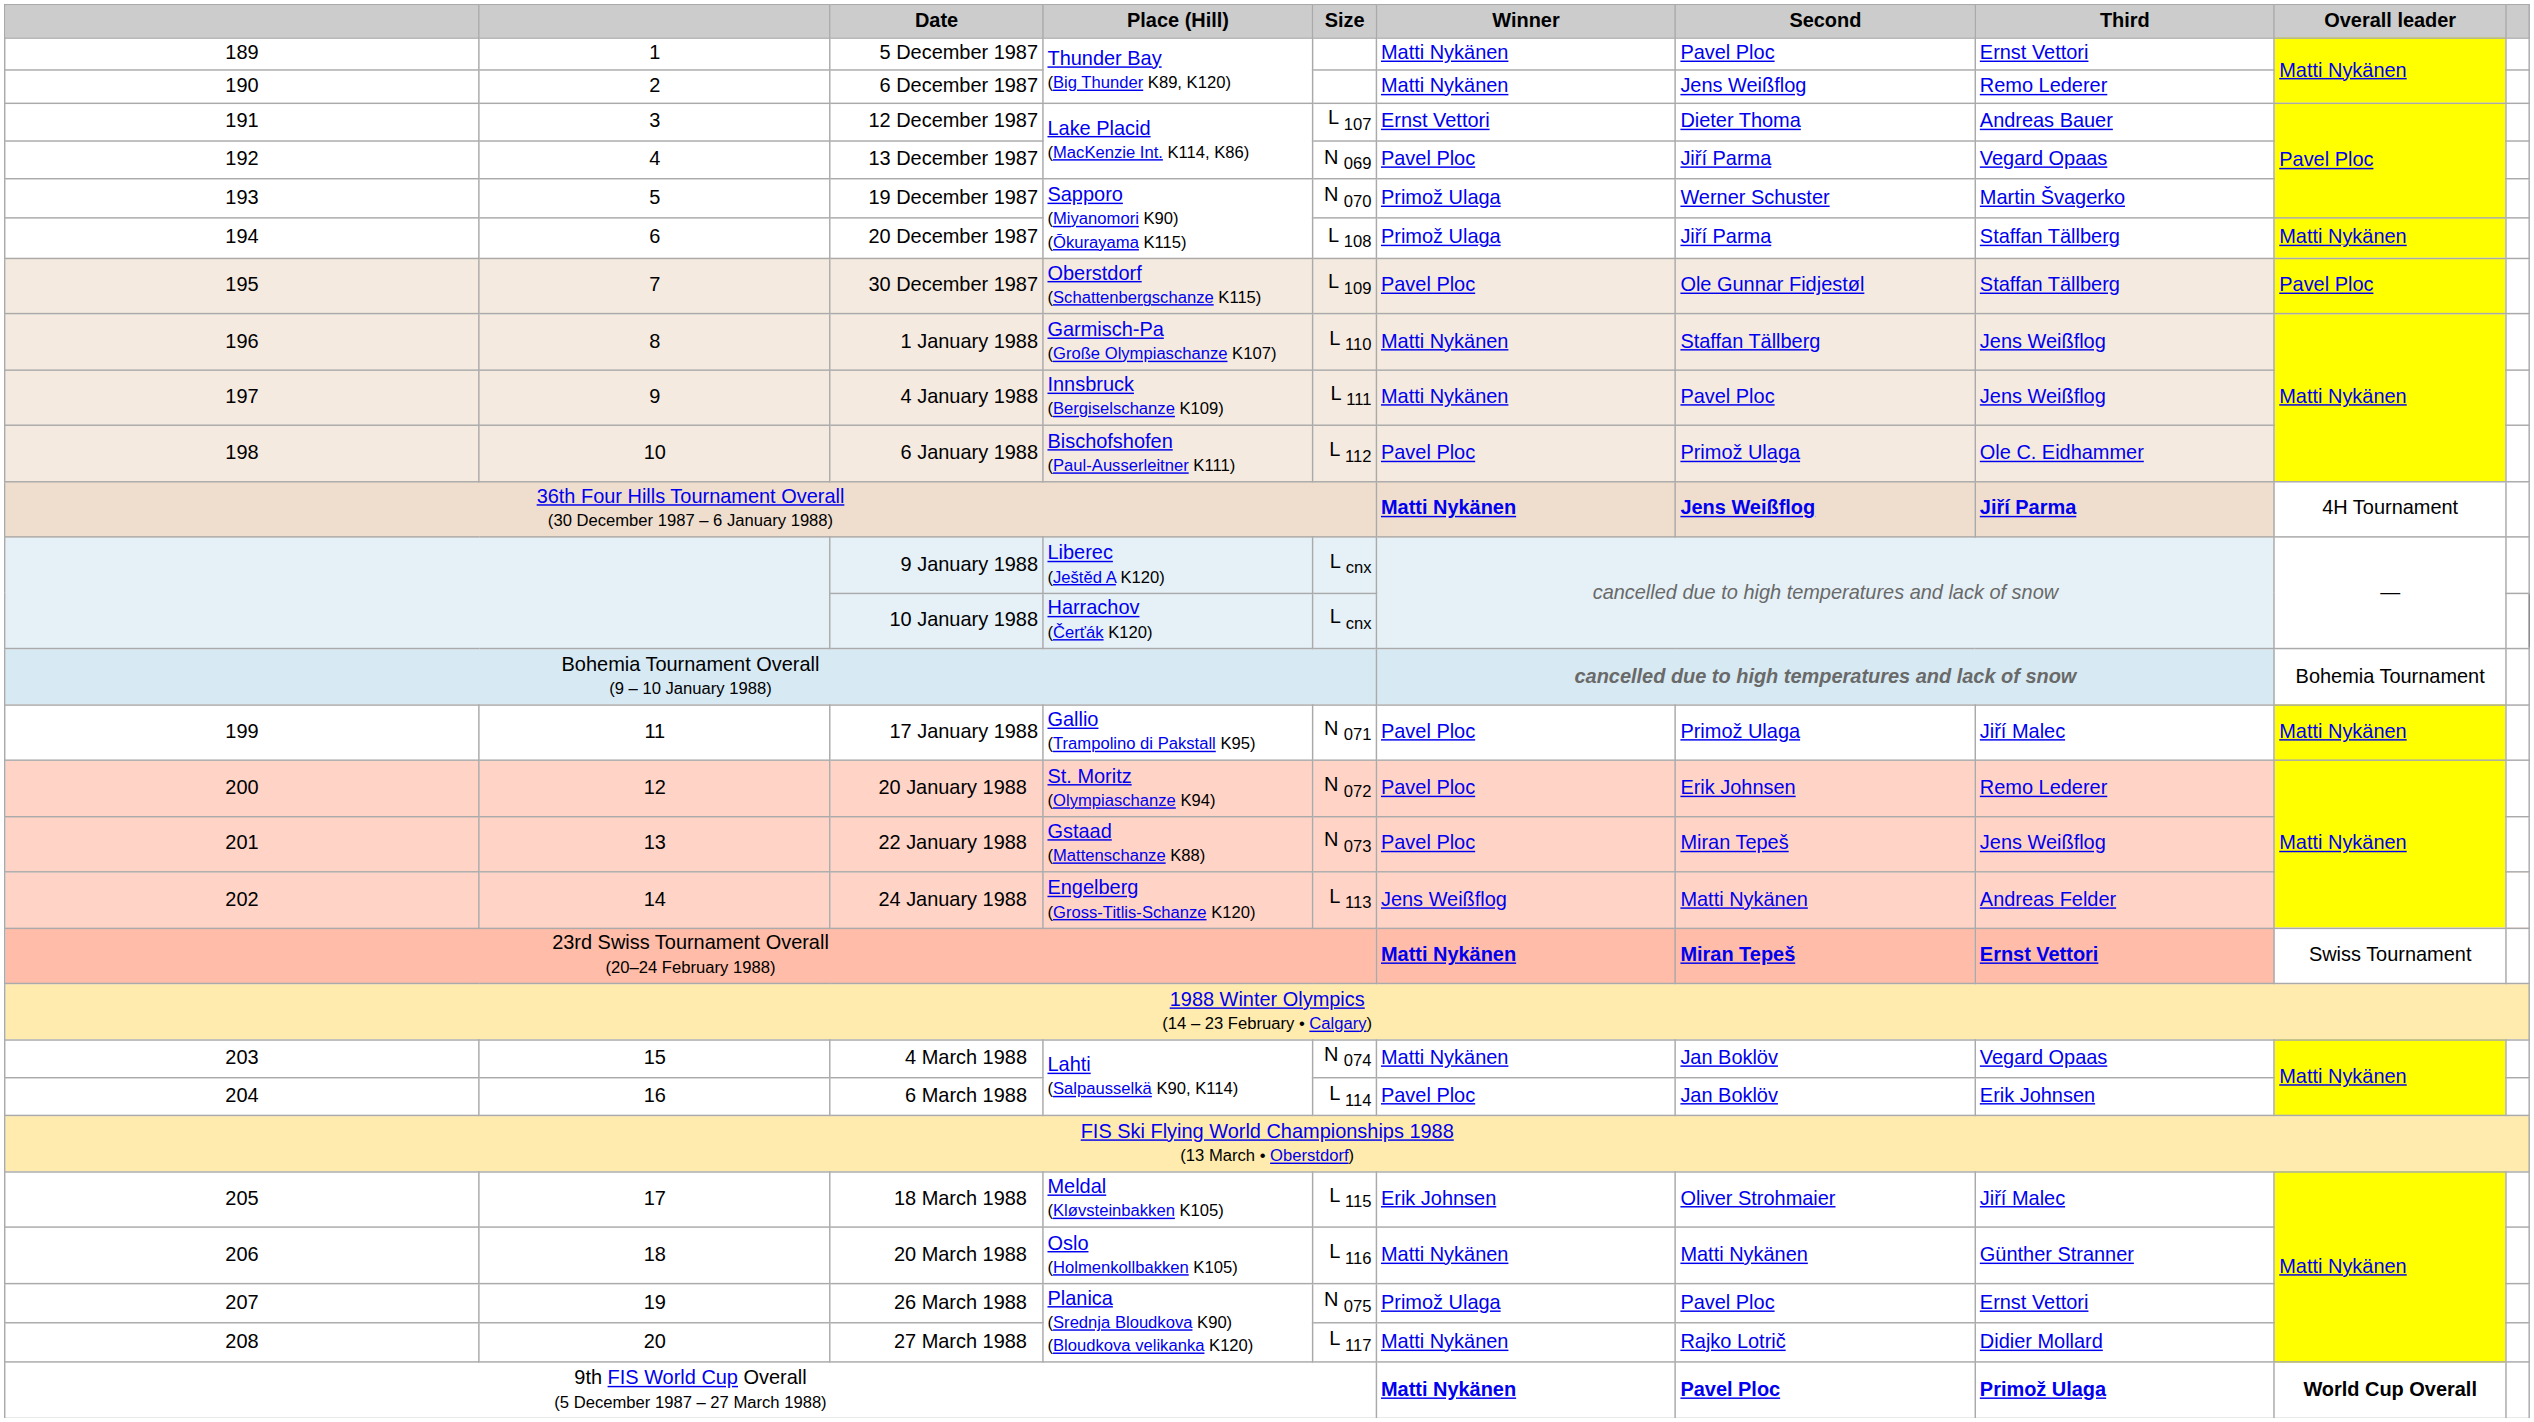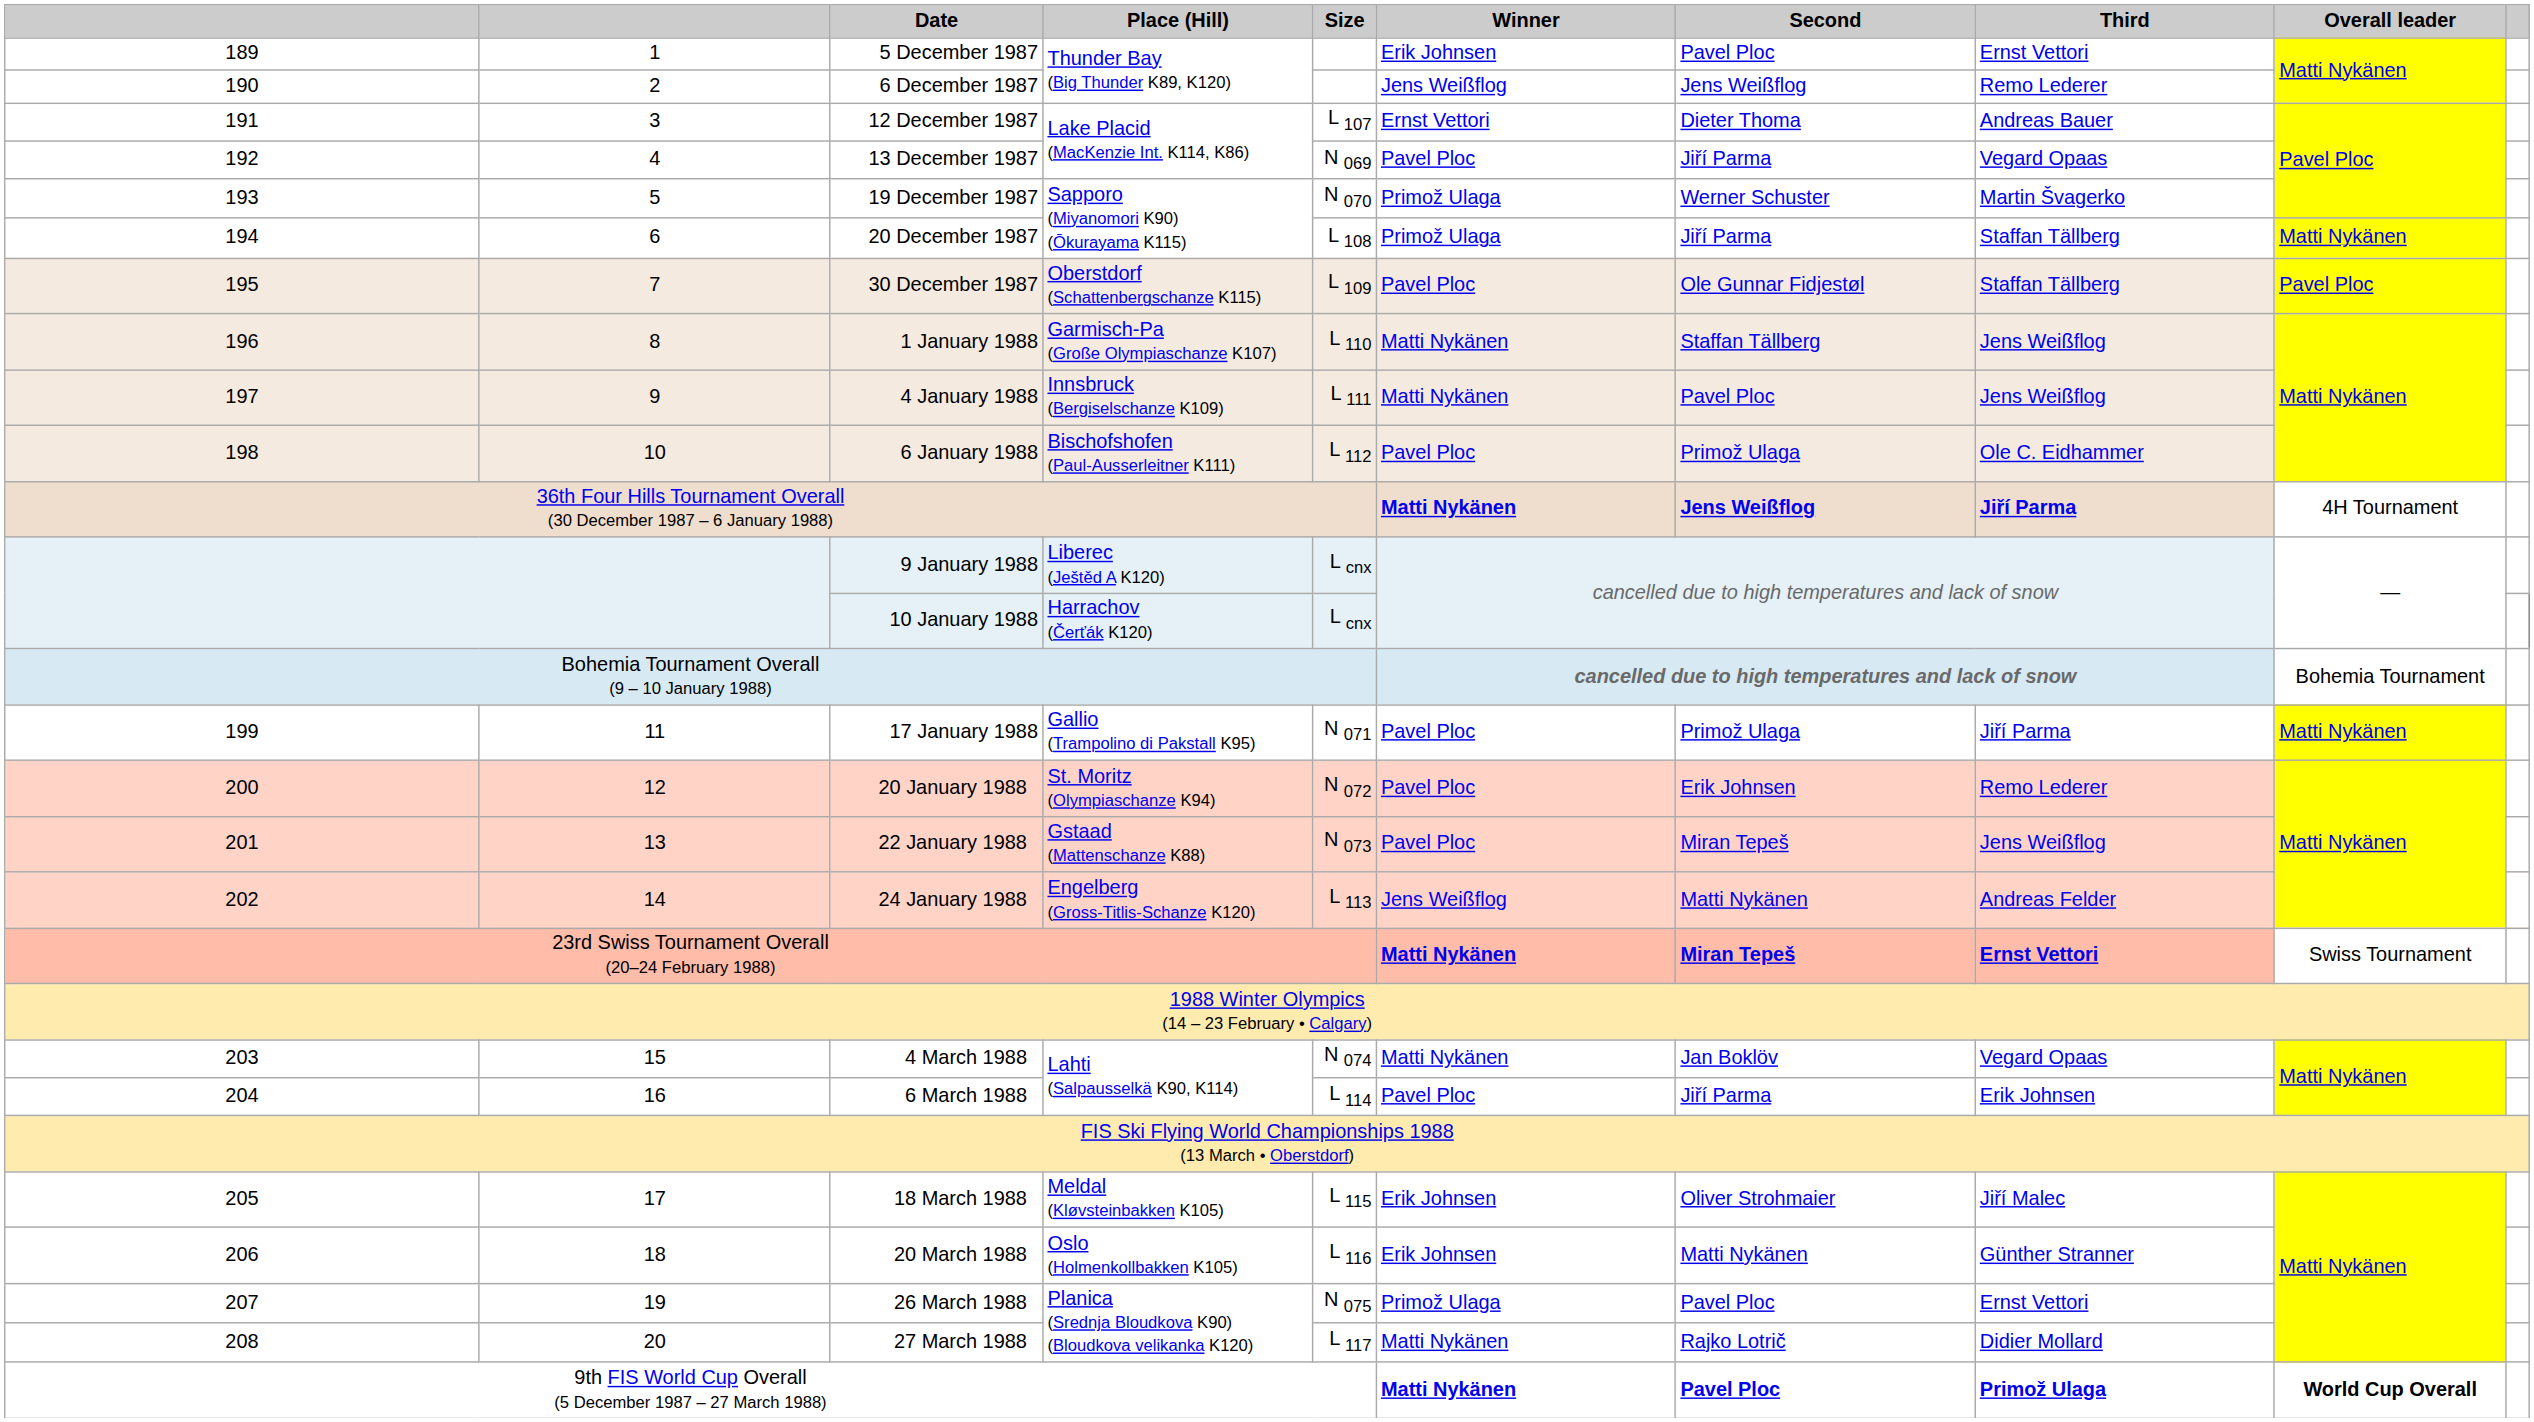5 December 1987 | Winner: Matti Nykänen -> Erik Johnsen
6 December 1987 | Winner: Matti Nykänen -> Jens Weißflog
17 January 1988 | Third: Jiří Malec -> Jiří Parma
6 March 1988 | Second: Jan Boklöv -> Jiří Parma
20 March 1988 | Winner: Matti Nykänen -> Erik Johnsen
